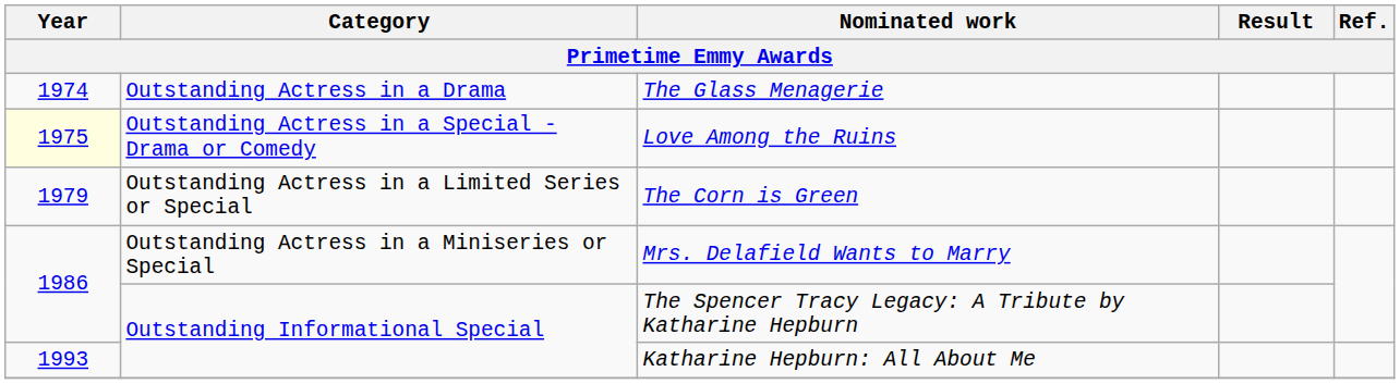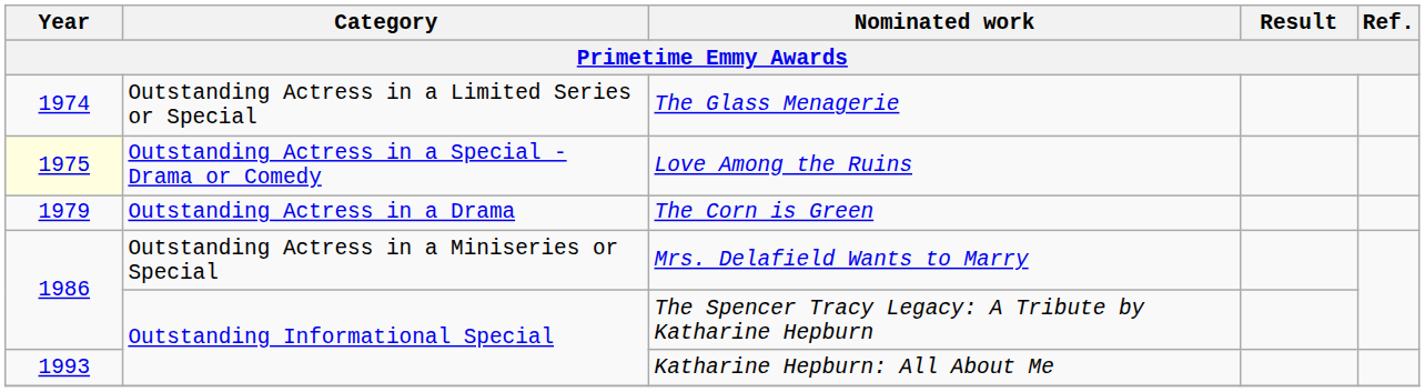The Glass Menagerie | Category: Outstanding Actress in a Drama -> Outstanding Actress in a Limited Series or Special
The Corn is Green | Category: Outstanding Actress in a Limited Series or Special -> Outstanding Actress in a Drama
